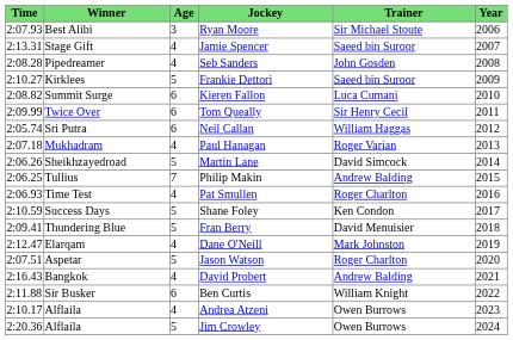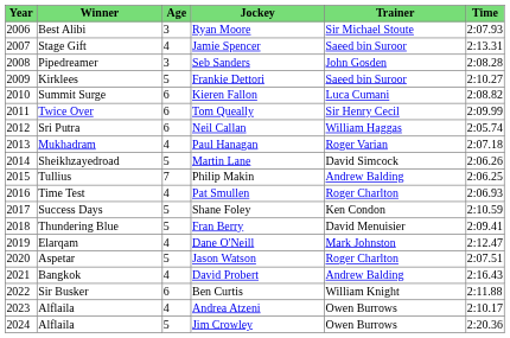columns swapped: Year <-> Time
Seb Sanders | Age: 4 -> 3
